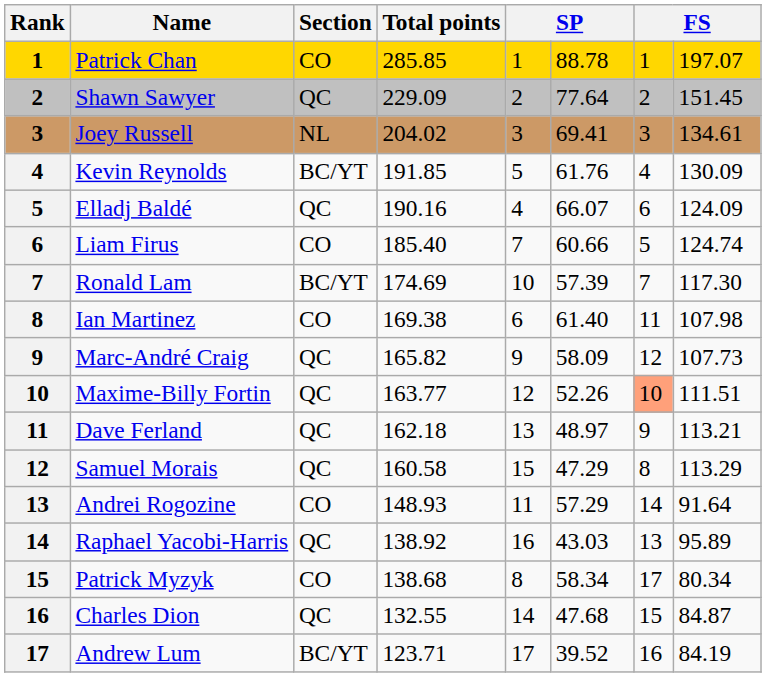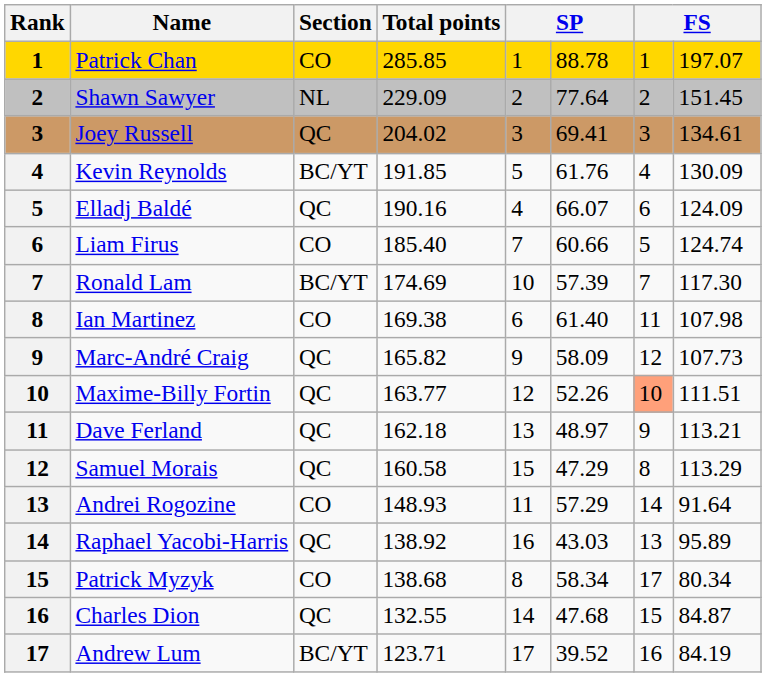Shawn Sawyer | Section: QC -> NL
Joey Russell | Section: NL -> QC
